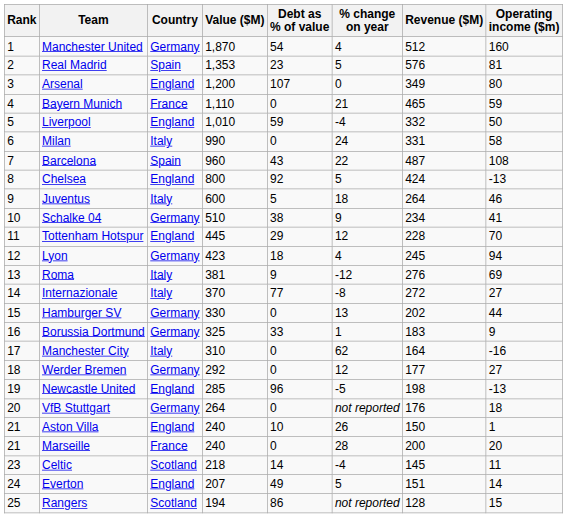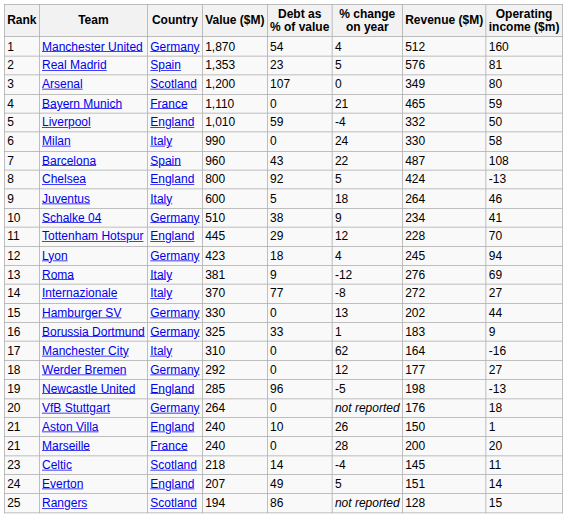Arsenal | Country: England -> Scotland
Milan | Revenue ($M): 331 -> 330
